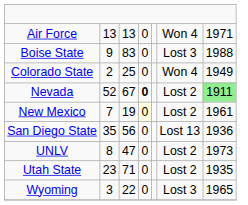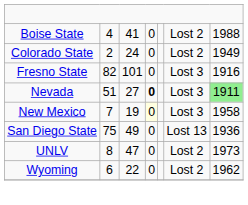- row: Air Force | 13 | 13 | 0 | Won 4 | 1971
Boise State | column 2: 9 -> 4
Boise State | column 3: 83 -> 41
Boise State | column 6: Lost 3 -> Lost 2
Colorado State | column 3: 25 -> 24
Colorado State | column 6: Won 4 -> Lost 2
+ row: Fresno State | 82 | 101 | 0 | Lost 3 | 1916
Nevada | column 2: 52 -> 51
Nevada | column 3: 67 -> 27
Nevada | column 6: Lost 2 -> Lost 3
New Mexico | column 6: Lost 2 -> Lost 3
New Mexico | column 7: 1961 -> 1958
San Diego State | column 2: 35 -> 75
San Diego State | column 3: 56 -> 49
- row: Utah State | 23 | 71 | 0 | Lost 2 | 1935
Wyoming | column 2: 3 -> 6
Wyoming | column 6: Lost 3 -> Lost 2
Wyoming | column 7: 1965 -> 1962
